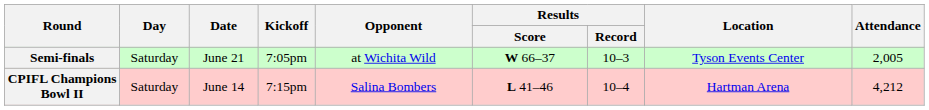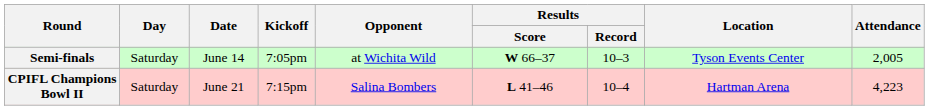Semi-finals | Date: June 21 -> June 14
CPIFL Champions Bowl II | Date: June 14 -> June 21
CPIFL Champions Bowl II | Attendance: 4,212 -> 4,223
